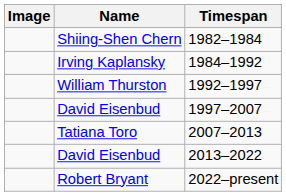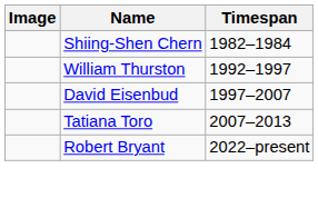- row: Irving Kaplansky | 1984–1992
- row: David Eisenbud | 2013–2022
